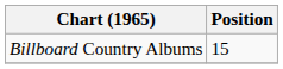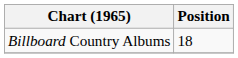Billboard Country Albums | Position: 15 -> 18
